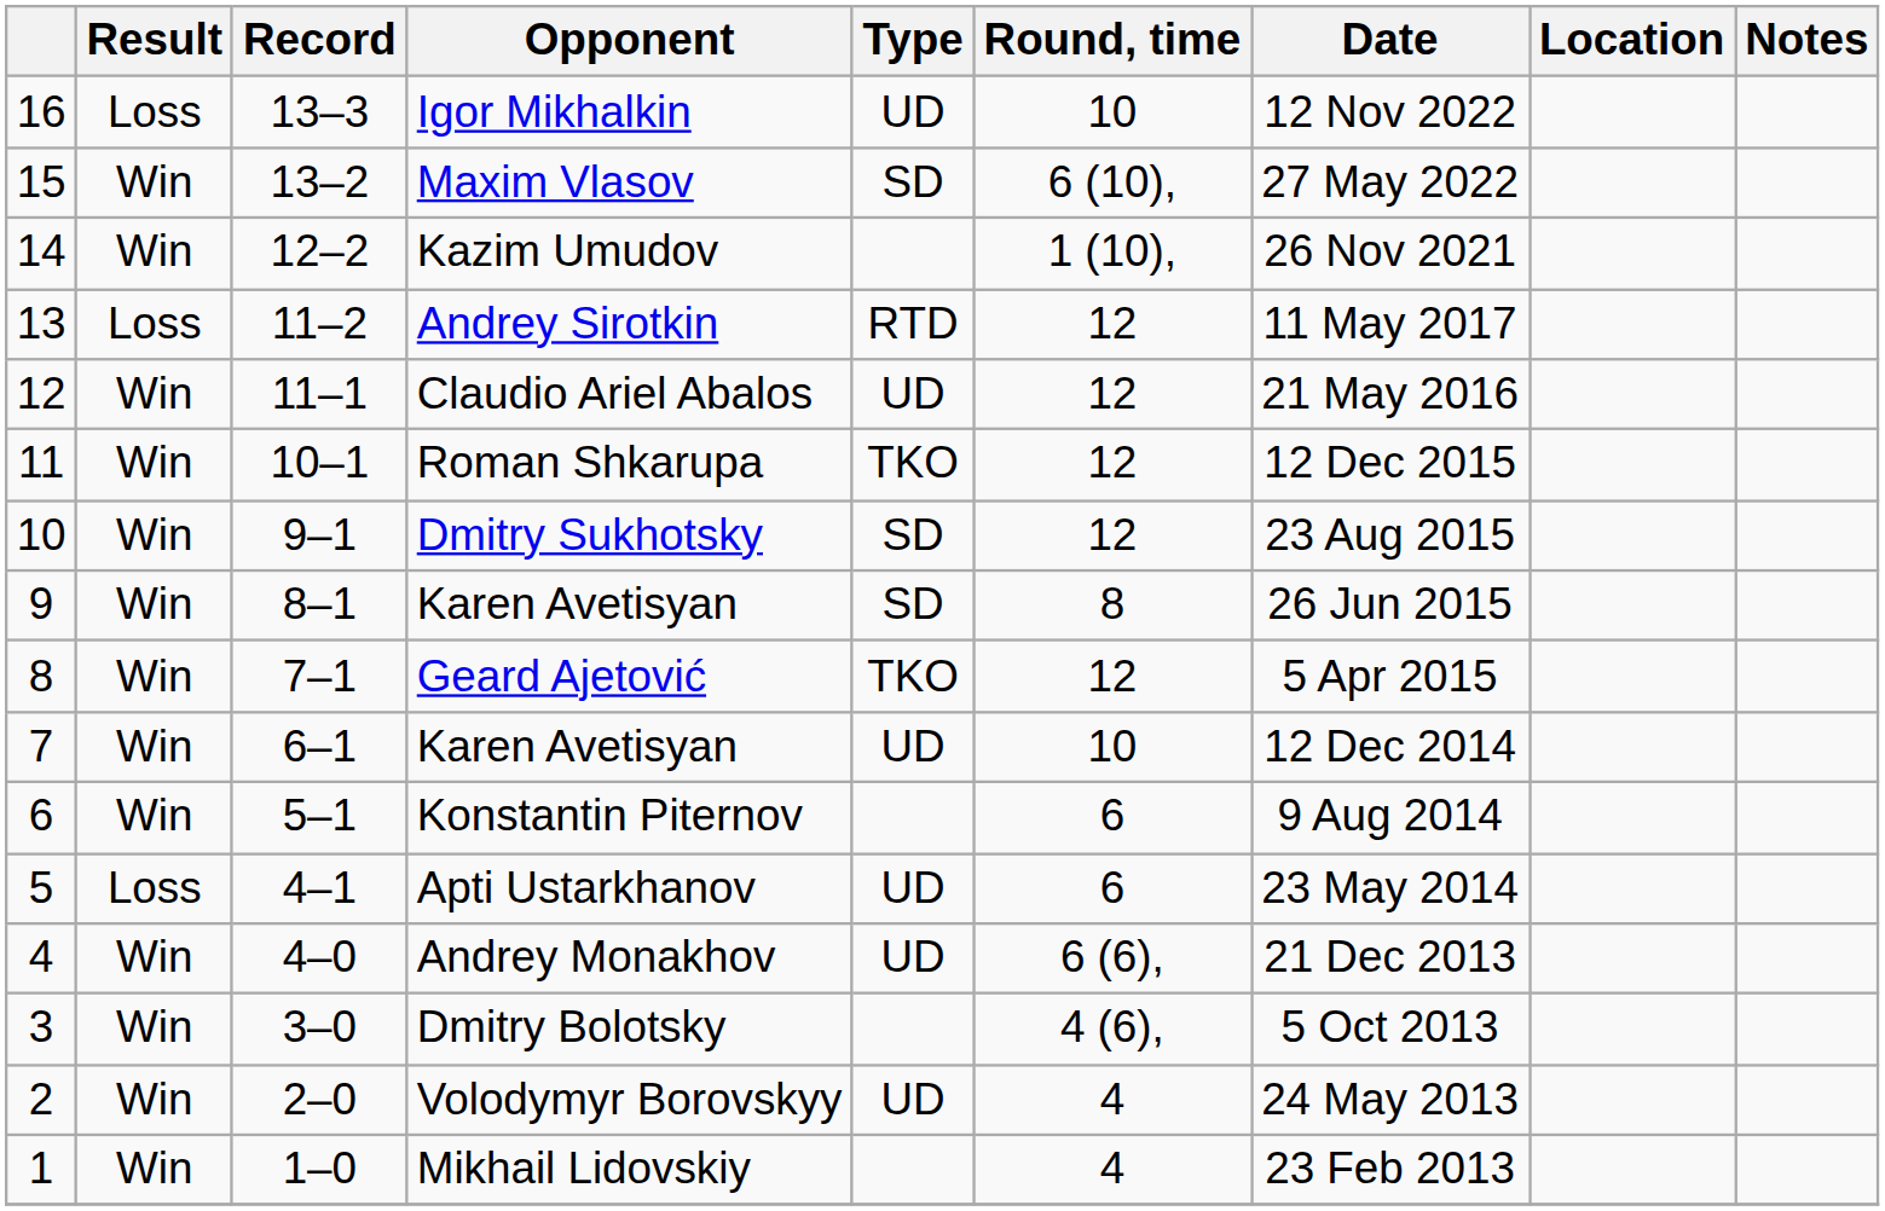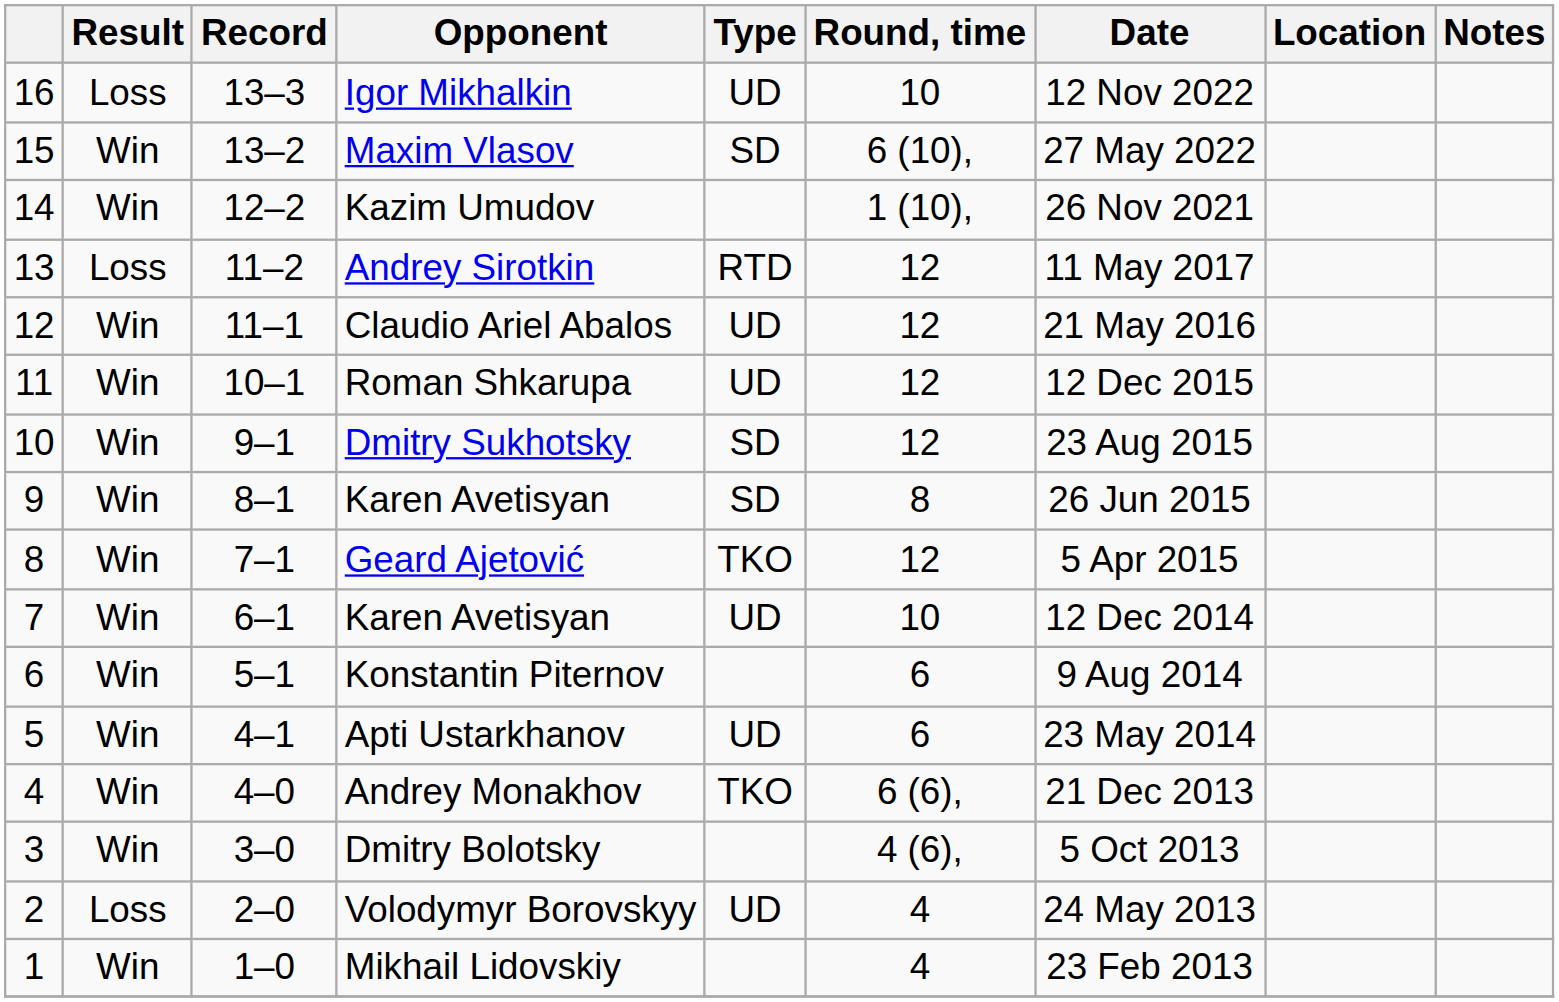Roman Shkarupa | Type: TKO -> UD
Apti Ustarkhanov | Result: Loss -> Win
Andrey Monakhov | Type: UD -> TKO
Volodymyr Borovskyy | Result: Win -> Loss
